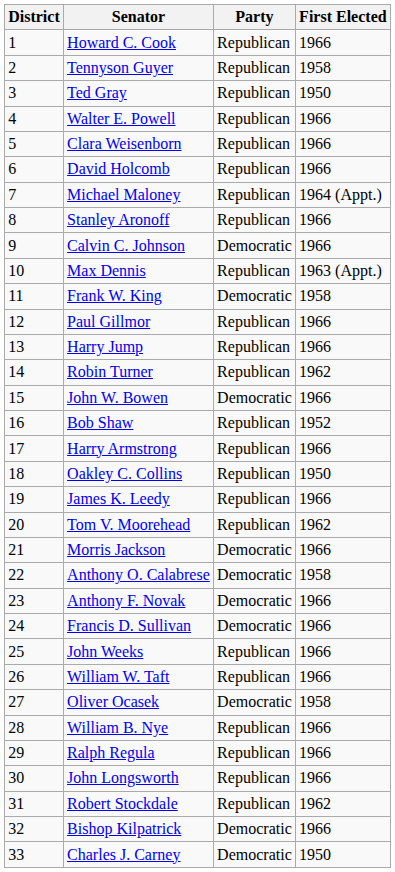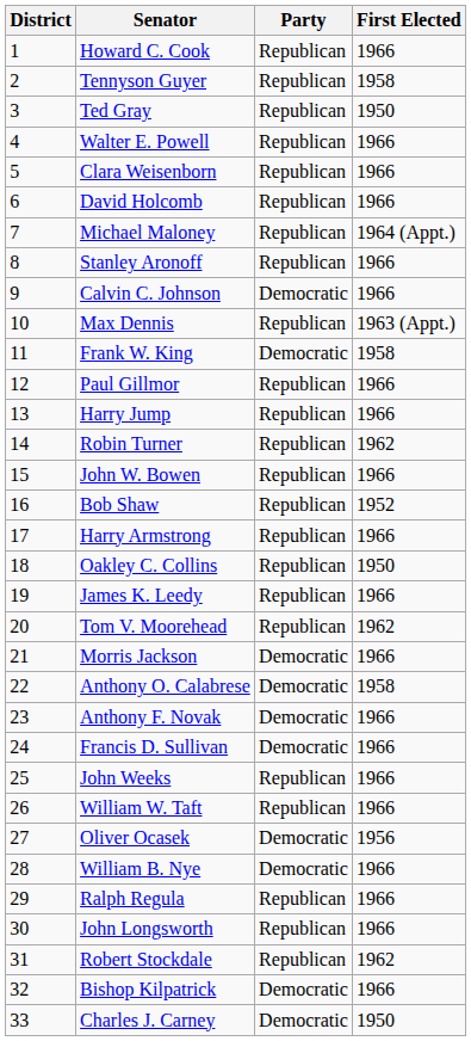John W. Bowen | Party: Democratic -> Republican
Oliver Ocasek | First Elected: 1958 -> 1956
William B. Nye | Party: Republican -> Democratic
